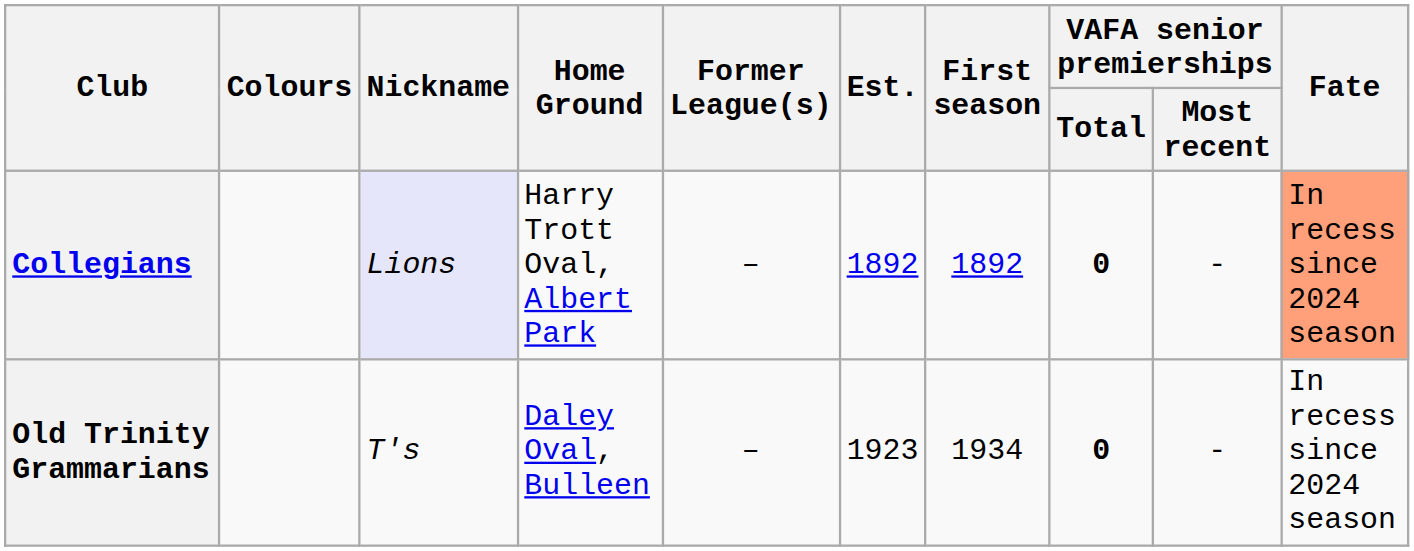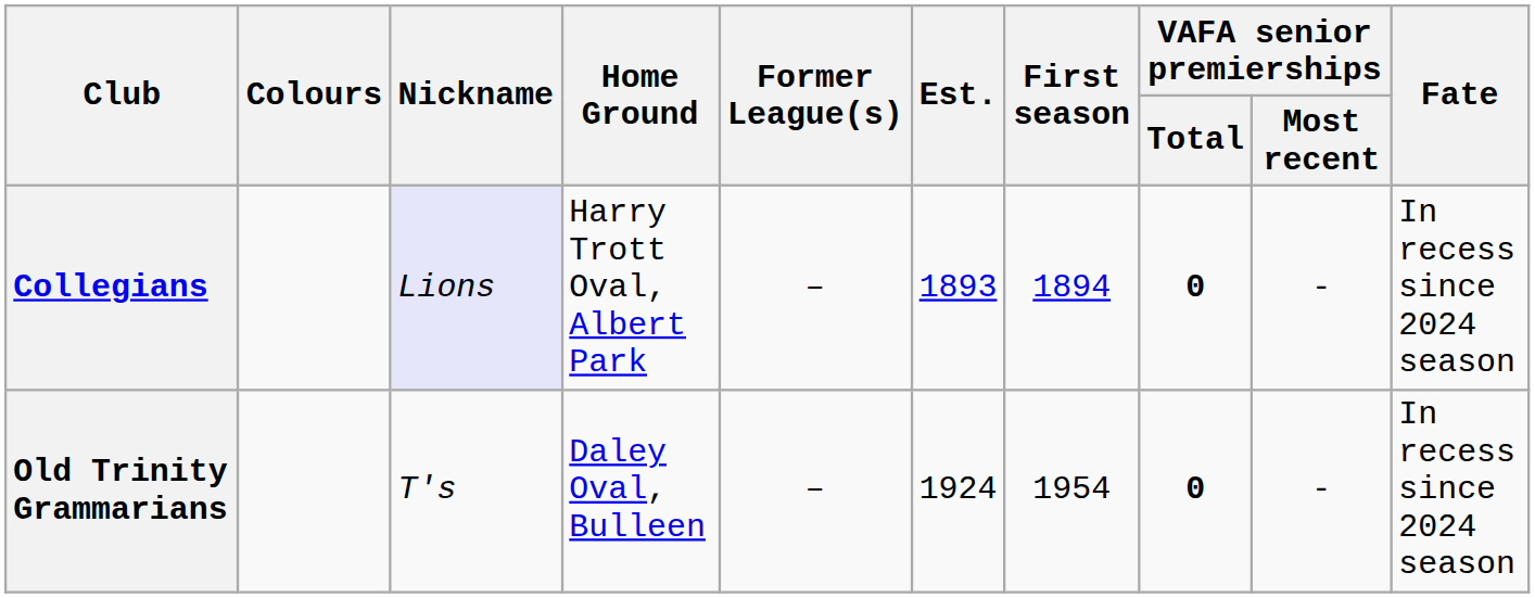Collegians | Est.: 1892 -> 1893
Collegians | First season: 1892 -> 1894
Collegians | Fate: lightsalmon background -> no background
Old Trinity Grammarians | Est.: 1923 -> 1924
Old Trinity Grammarians | First season: 1934 -> 1954
